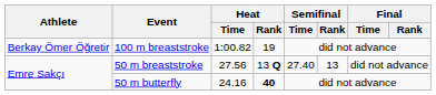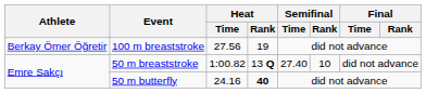100 m breaststroke | Heat / Time: 1:00.82 -> 27.56
50 m breaststroke | Heat / Time: 27.56 -> 1:00.82
50 m breaststroke | Semifinal / Rank: 13 -> 10
